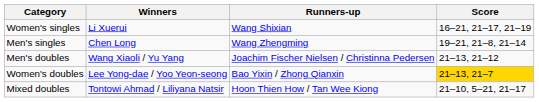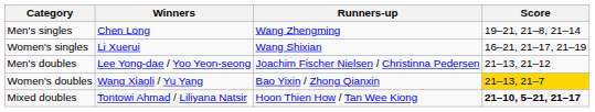rows swapped: Men's singles <-> Women's singles
Men's doubles | Winners: Wang Xiaoli / Yu Yang -> Lee Yong-dae / Yoo Yeon-seong
Women's doubles | Winners: Lee Yong-dae / Yoo Yeon-seong -> Wang Xiaoli / Yu Yang
Mixed doubles | Score: normal -> bold
